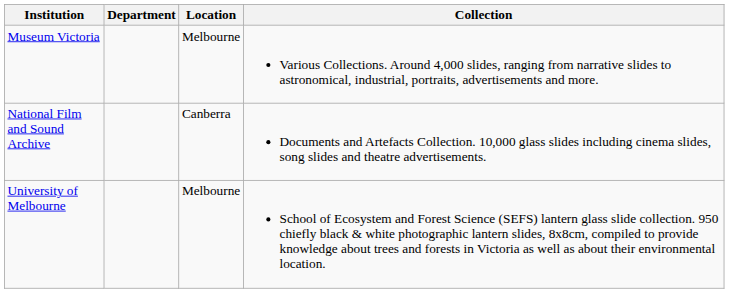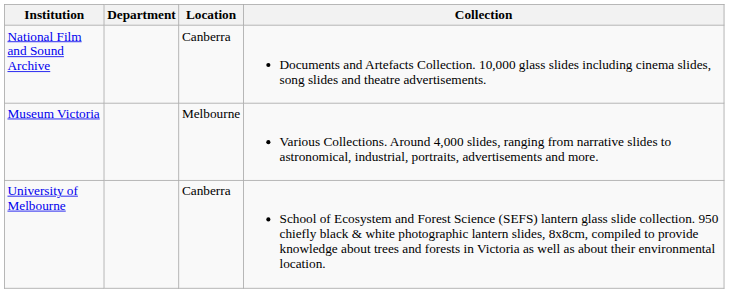rows swapped: Museum Victoria <-> National Film and Sound Archive
University of Melbourne | Location: Melbourne -> Canberra
